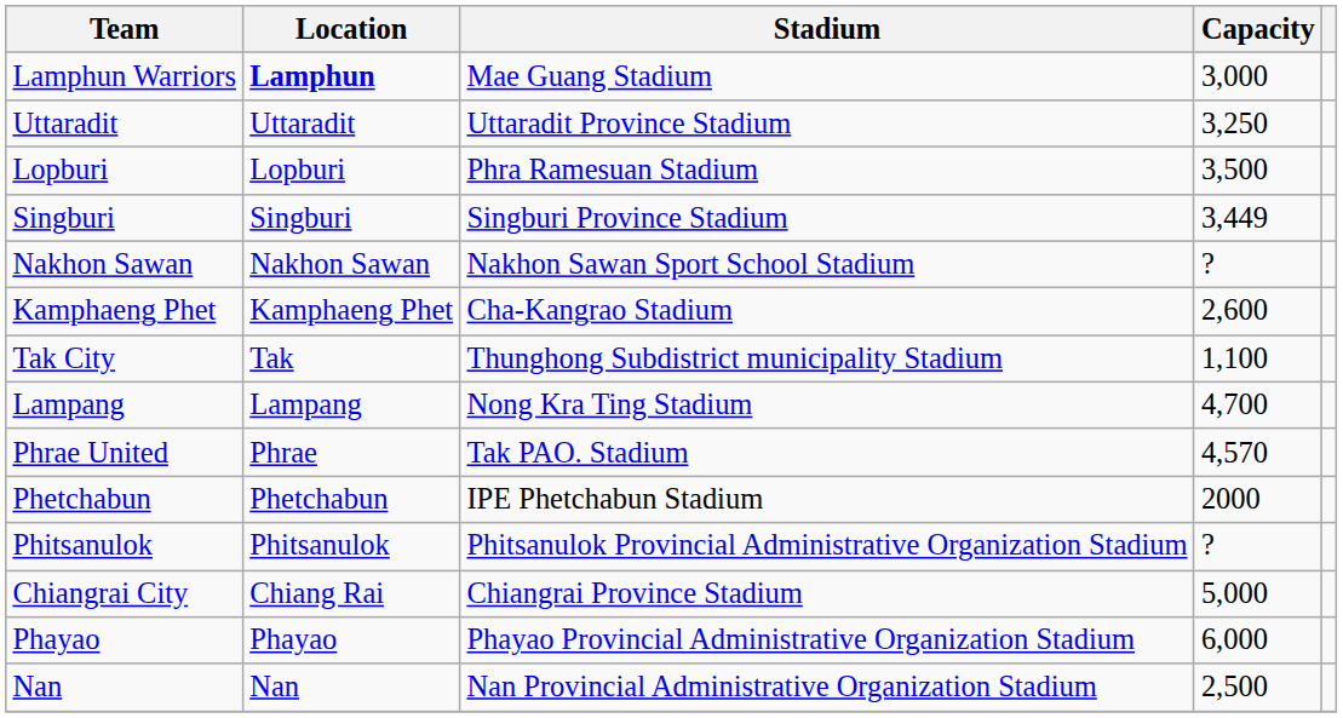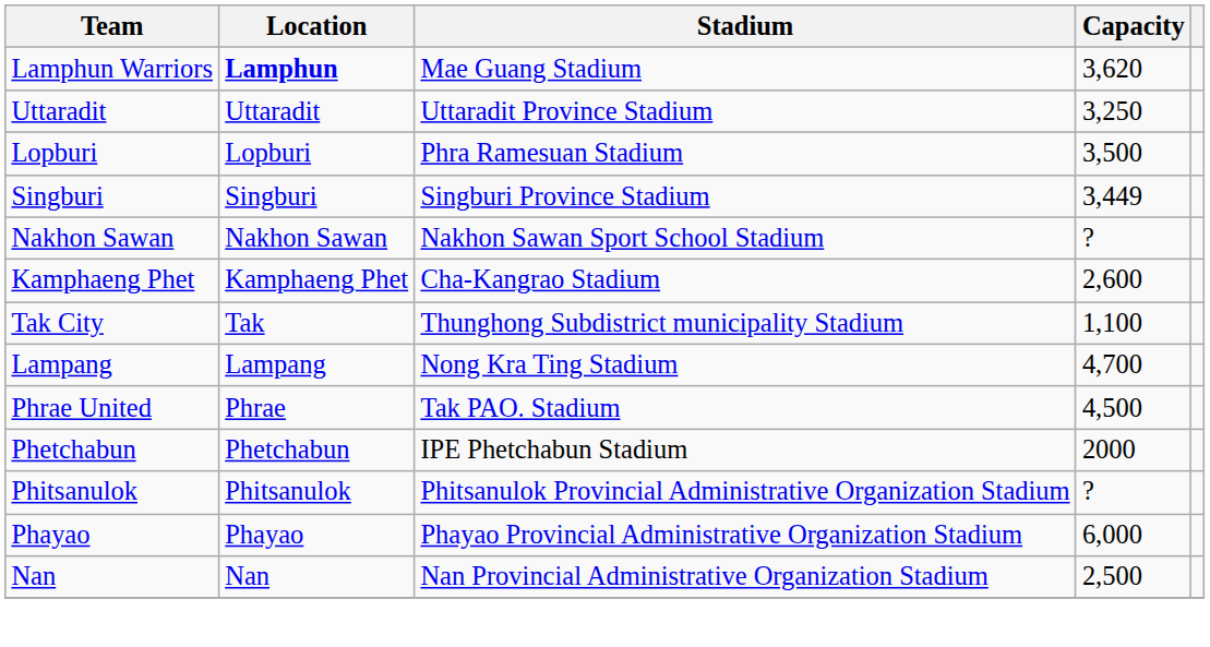Lamphun Warriors | Capacity: 3,000 -> 3,620
Phrae United | Capacity: 4,570 -> 4,500
- row: Chiangrai City | Chiang Rai | Chiangrai Province Stadium | 5,000
